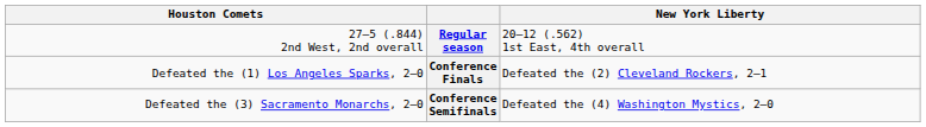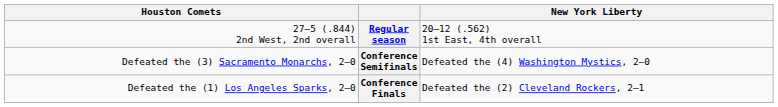rows swapped: Conference Semifinals <-> Conference Finals
